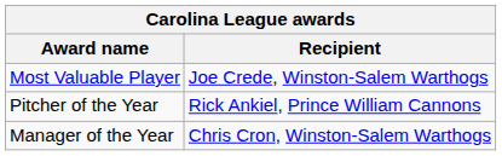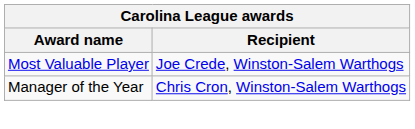- row: Pitcher of the Year | Rick Ankiel, Prince William Cannons
